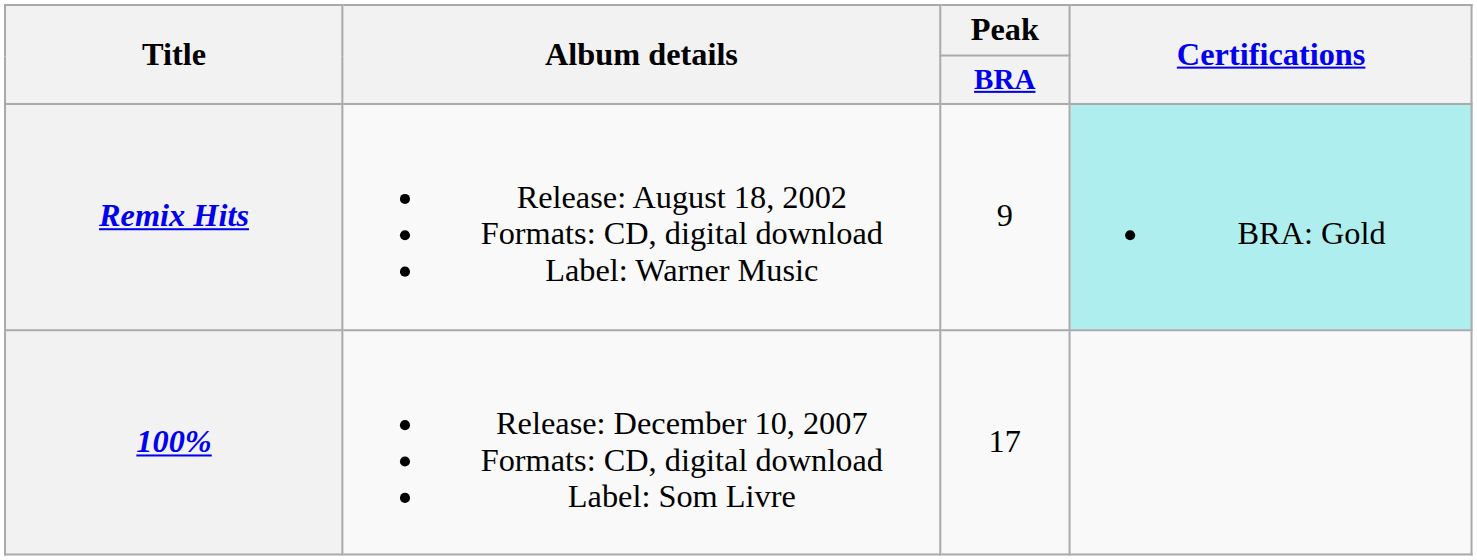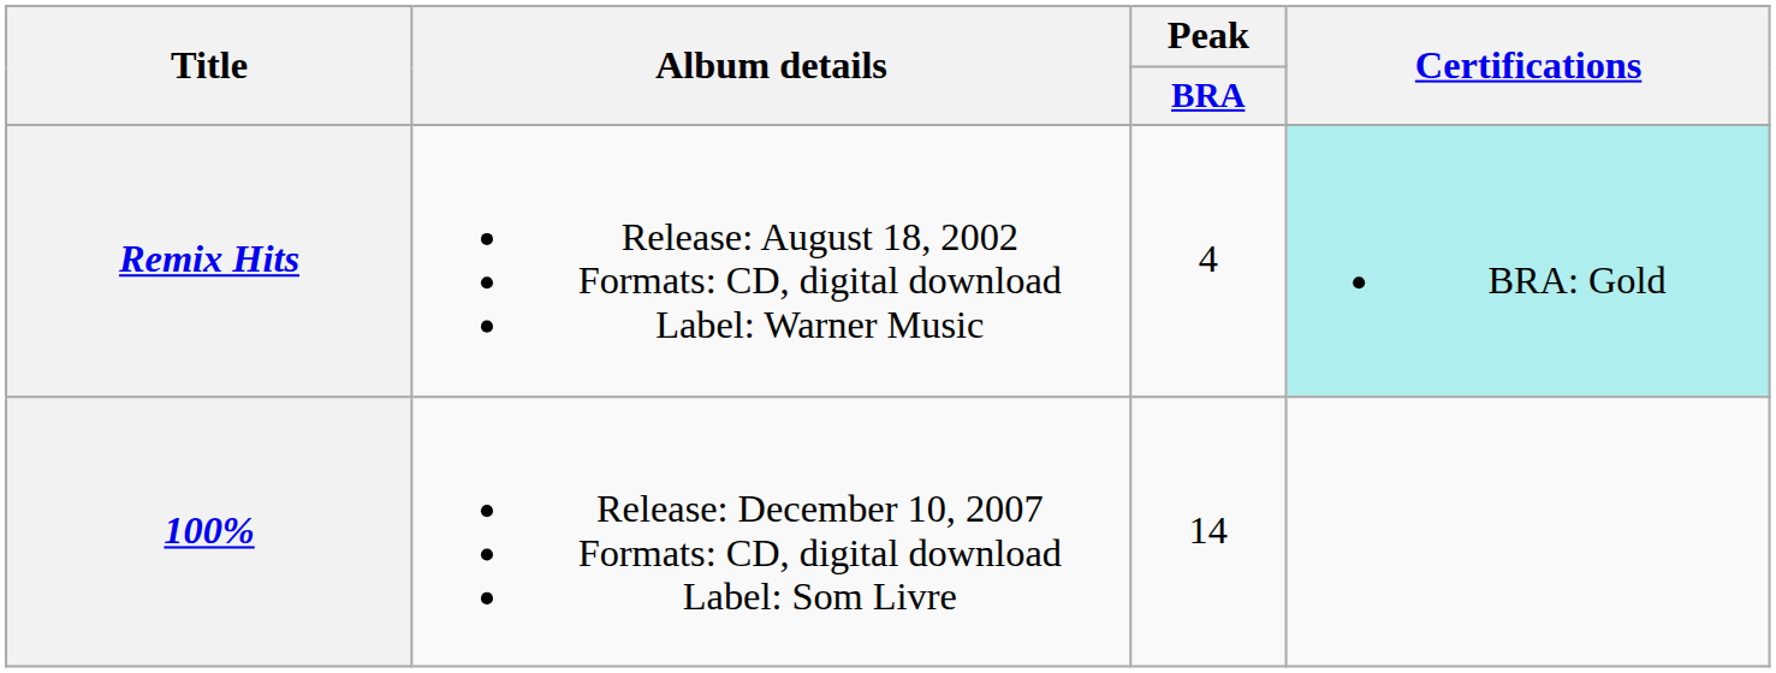Remix Hits | Peak / BRA: 9 -> 4
100% | Peak / BRA: 17 -> 14
